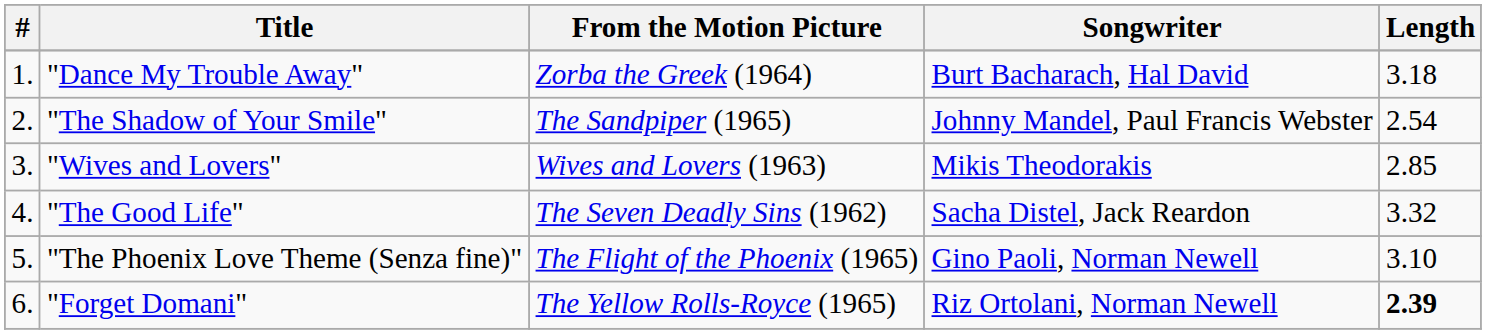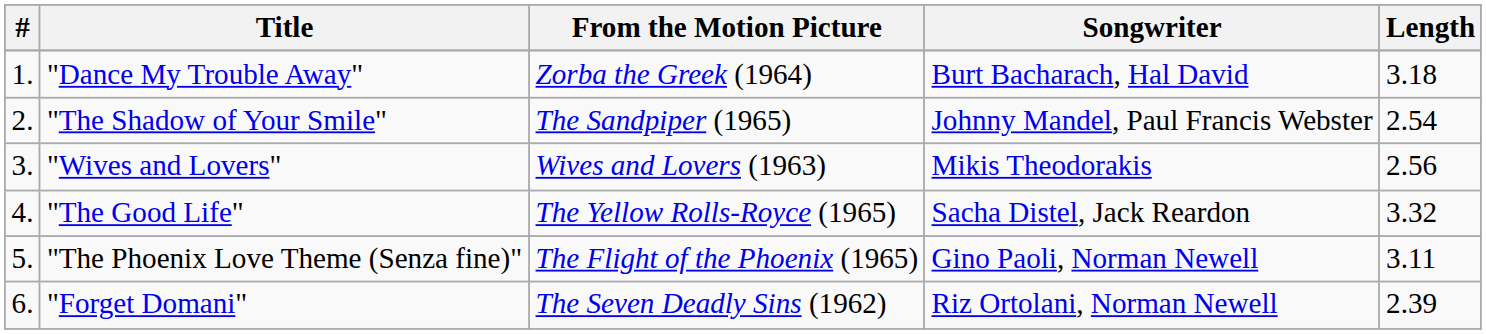"Wives and Lovers" | Length: 2.85 -> 2.56
"The Good Life" | From the Motion Picture: The Seven Deadly Sins (1962) -> The Yellow Rolls-Royce (1965)
"The Phoenix Love Theme (Senza fine)" | Length: 3.10 -> 3.11
"Forget Domani" | From the Motion Picture: The Yellow Rolls-Royce (1965) -> The Seven Deadly Sins (1962)
"Forget Domani" | Length: bold -> normal
